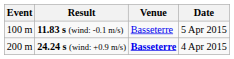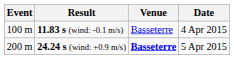11.83 s (wind: -0.1 m/s) | Date: 5 Apr 2015 -> 4 Apr 2015
24.24 s (wind: +0.9 m/s) | Date: 4 Apr 2015 -> 5 Apr 2015
